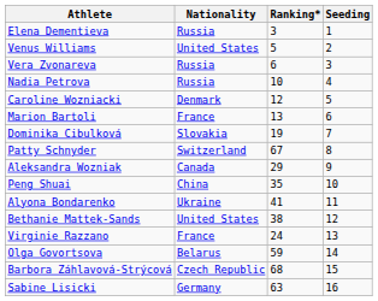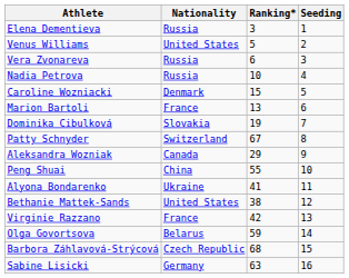Caroline Wozniacki | Ranking*: 12 -> 15
Peng Shuai | Ranking*: 35 -> 55
Virginie Razzano | Ranking*: 24 -> 42
